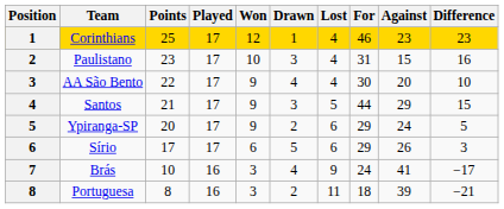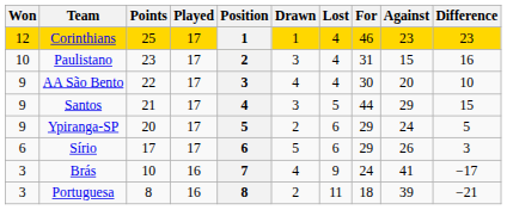columns swapped: Position <-> Won
